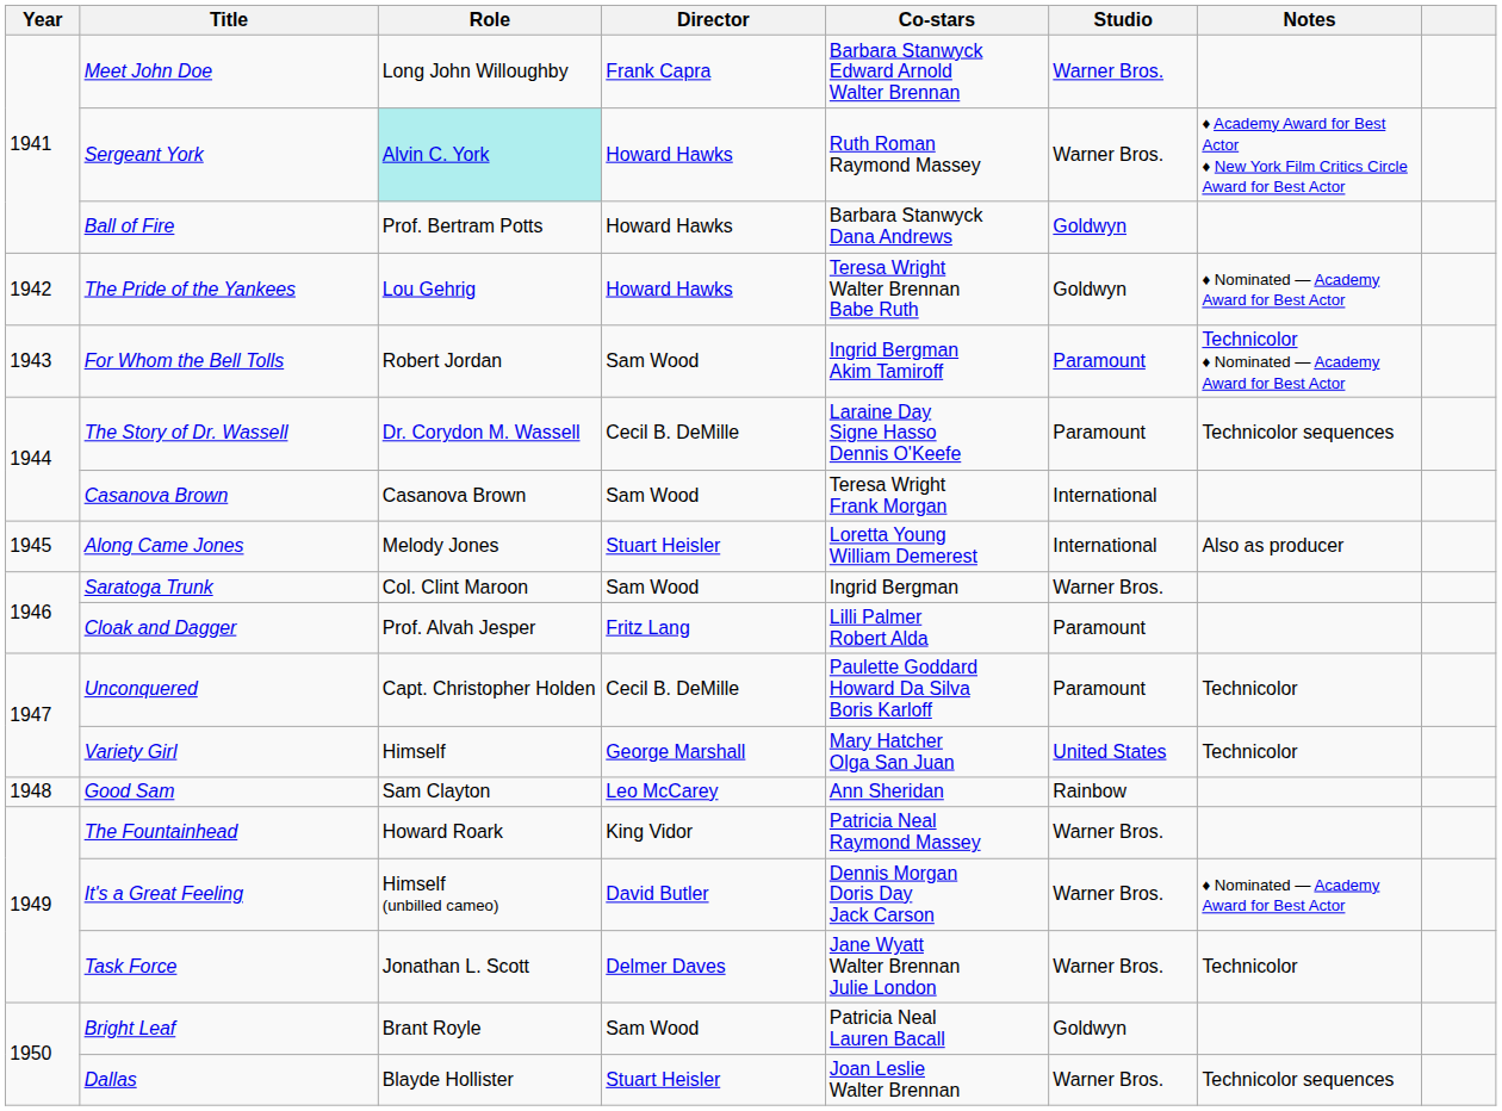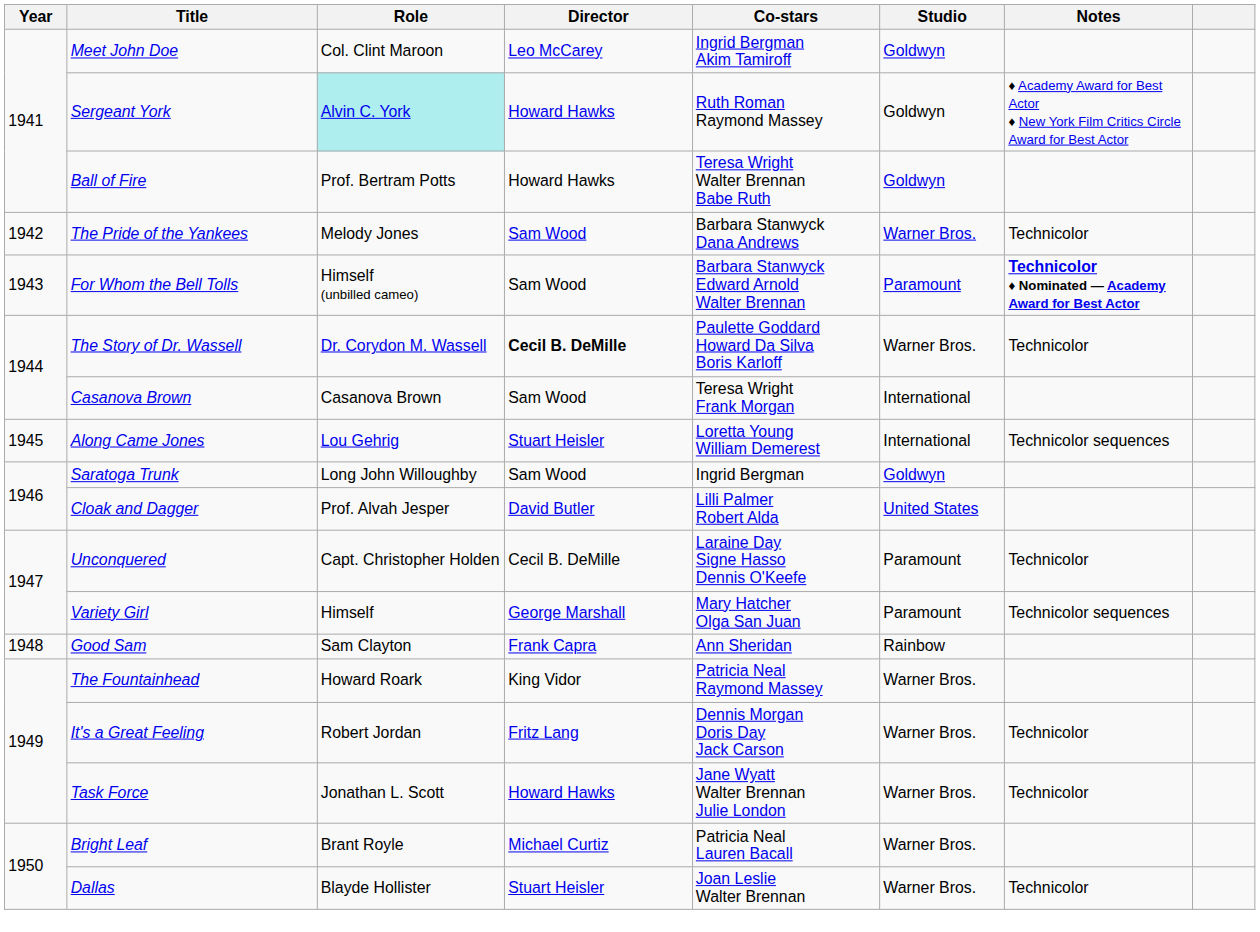Meet John Doe | Role: Long John Willoughby -> Col. Clint Maroon
Meet John Doe | Director: Frank Capra -> Leo McCarey
Meet John Doe | Co-stars: Barbara Stanwyck Edward Arnold Walter Brennan -> Ingrid Bergman Akim Tamiroff
Meet John Doe | Studio: Warner Bros. -> Goldwyn
Sergeant York | Studio: Warner Bros. -> Goldwyn
Ball of Fire | Co-stars: Barbara Stanwyck Dana Andrews -> Teresa Wright Walter Brennan Babe Ruth
The Pride of the Yankees | Role: Lou Gehrig -> Melody Jones
The Pride of the Yankees | Director: Howard Hawks -> Sam Wood
The Pride of the Yankees | Co-stars: Teresa Wright Walter Brennan Babe Ruth -> Barbara Stanwyck Dana Andrews
The Pride of the Yankees | Studio: Goldwyn -> Warner Bros.
The Pride of the Yankees | Notes: ♦ Nominated — Academy Award for Best Actor -> Technicolor
For Whom the Bell Tolls | Role: Robert Jordan -> Himself (unbilled cameo)
For Whom the Bell Tolls | Co-stars: Ingrid Bergman Akim Tamiroff -> Barbara Stanwyck Edward Arnold Walter Brennan
For Whom the Bell Tolls | Notes: normal -> bold
The Story of Dr. Wassell | Director: normal -> bold
The Story of Dr. Wassell | Co-stars: Laraine Day Signe Hasso Dennis O'Keefe -> Paulette Goddard Howard Da Silva Boris Karloff
The Story of Dr. Wassell | Studio: Paramount -> Warner Bros.
The Story of Dr. Wassell | Notes: Technicolor sequences -> Technicolor
Along Came Jones | Role: Melody Jones -> Lou Gehrig
Along Came Jones | Notes: Also as producer -> Technicolor sequences
Saratoga Trunk | Role: Col. Clint Maroon -> Long John Willoughby
Saratoga Trunk | Studio: Warner Bros. -> Goldwyn
Cloak and Dagger | Director: Fritz Lang -> David Butler
Cloak and Dagger | Studio: Paramount -> United States
Unconquered | Co-stars: Paulette Goddard Howard Da Silva Boris Karloff -> Laraine Day Signe Hasso Dennis O'Keefe
Variety Girl | Studio: United States -> Paramount
Variety Girl | Notes: Technicolor -> Technicolor sequences
Good Sam | Director: Leo McCarey -> Frank Capra
It's a Great Feeling | Role: Himself (unbilled cameo) -> Robert Jordan
It's a Great Feeling | Director: David Butler -> Fritz Lang
It's a Great Feeling | Notes: ♦ Nominated — Academy Award for Best Actor -> Technicolor
Task Force | Director: Delmer Daves -> Howard Hawks
Bright Leaf | Director: Sam Wood -> Michael Curtiz
Bright Leaf | Studio: Goldwyn -> Warner Bros.
Dallas | Notes: Technicolor sequences -> Technicolor
